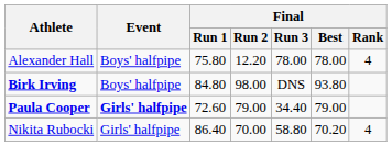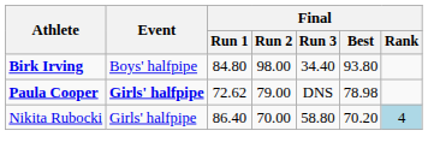- row: Alexander Hall | Boys' halfpipe | 75.80 | 12.20 | 78.00 | 78.00 | 4
Birk Irving | Final / Run 3: DNS -> 34.40
Paula Cooper | Final / Run 1: 72.60 -> 72.62
Paula Cooper | Final / Run 3: 34.40 -> DNS
Paula Cooper | Final / Best: 79.00 -> 78.98
Nikita Rubocki | Final / Rank: no background -> lightblue background
